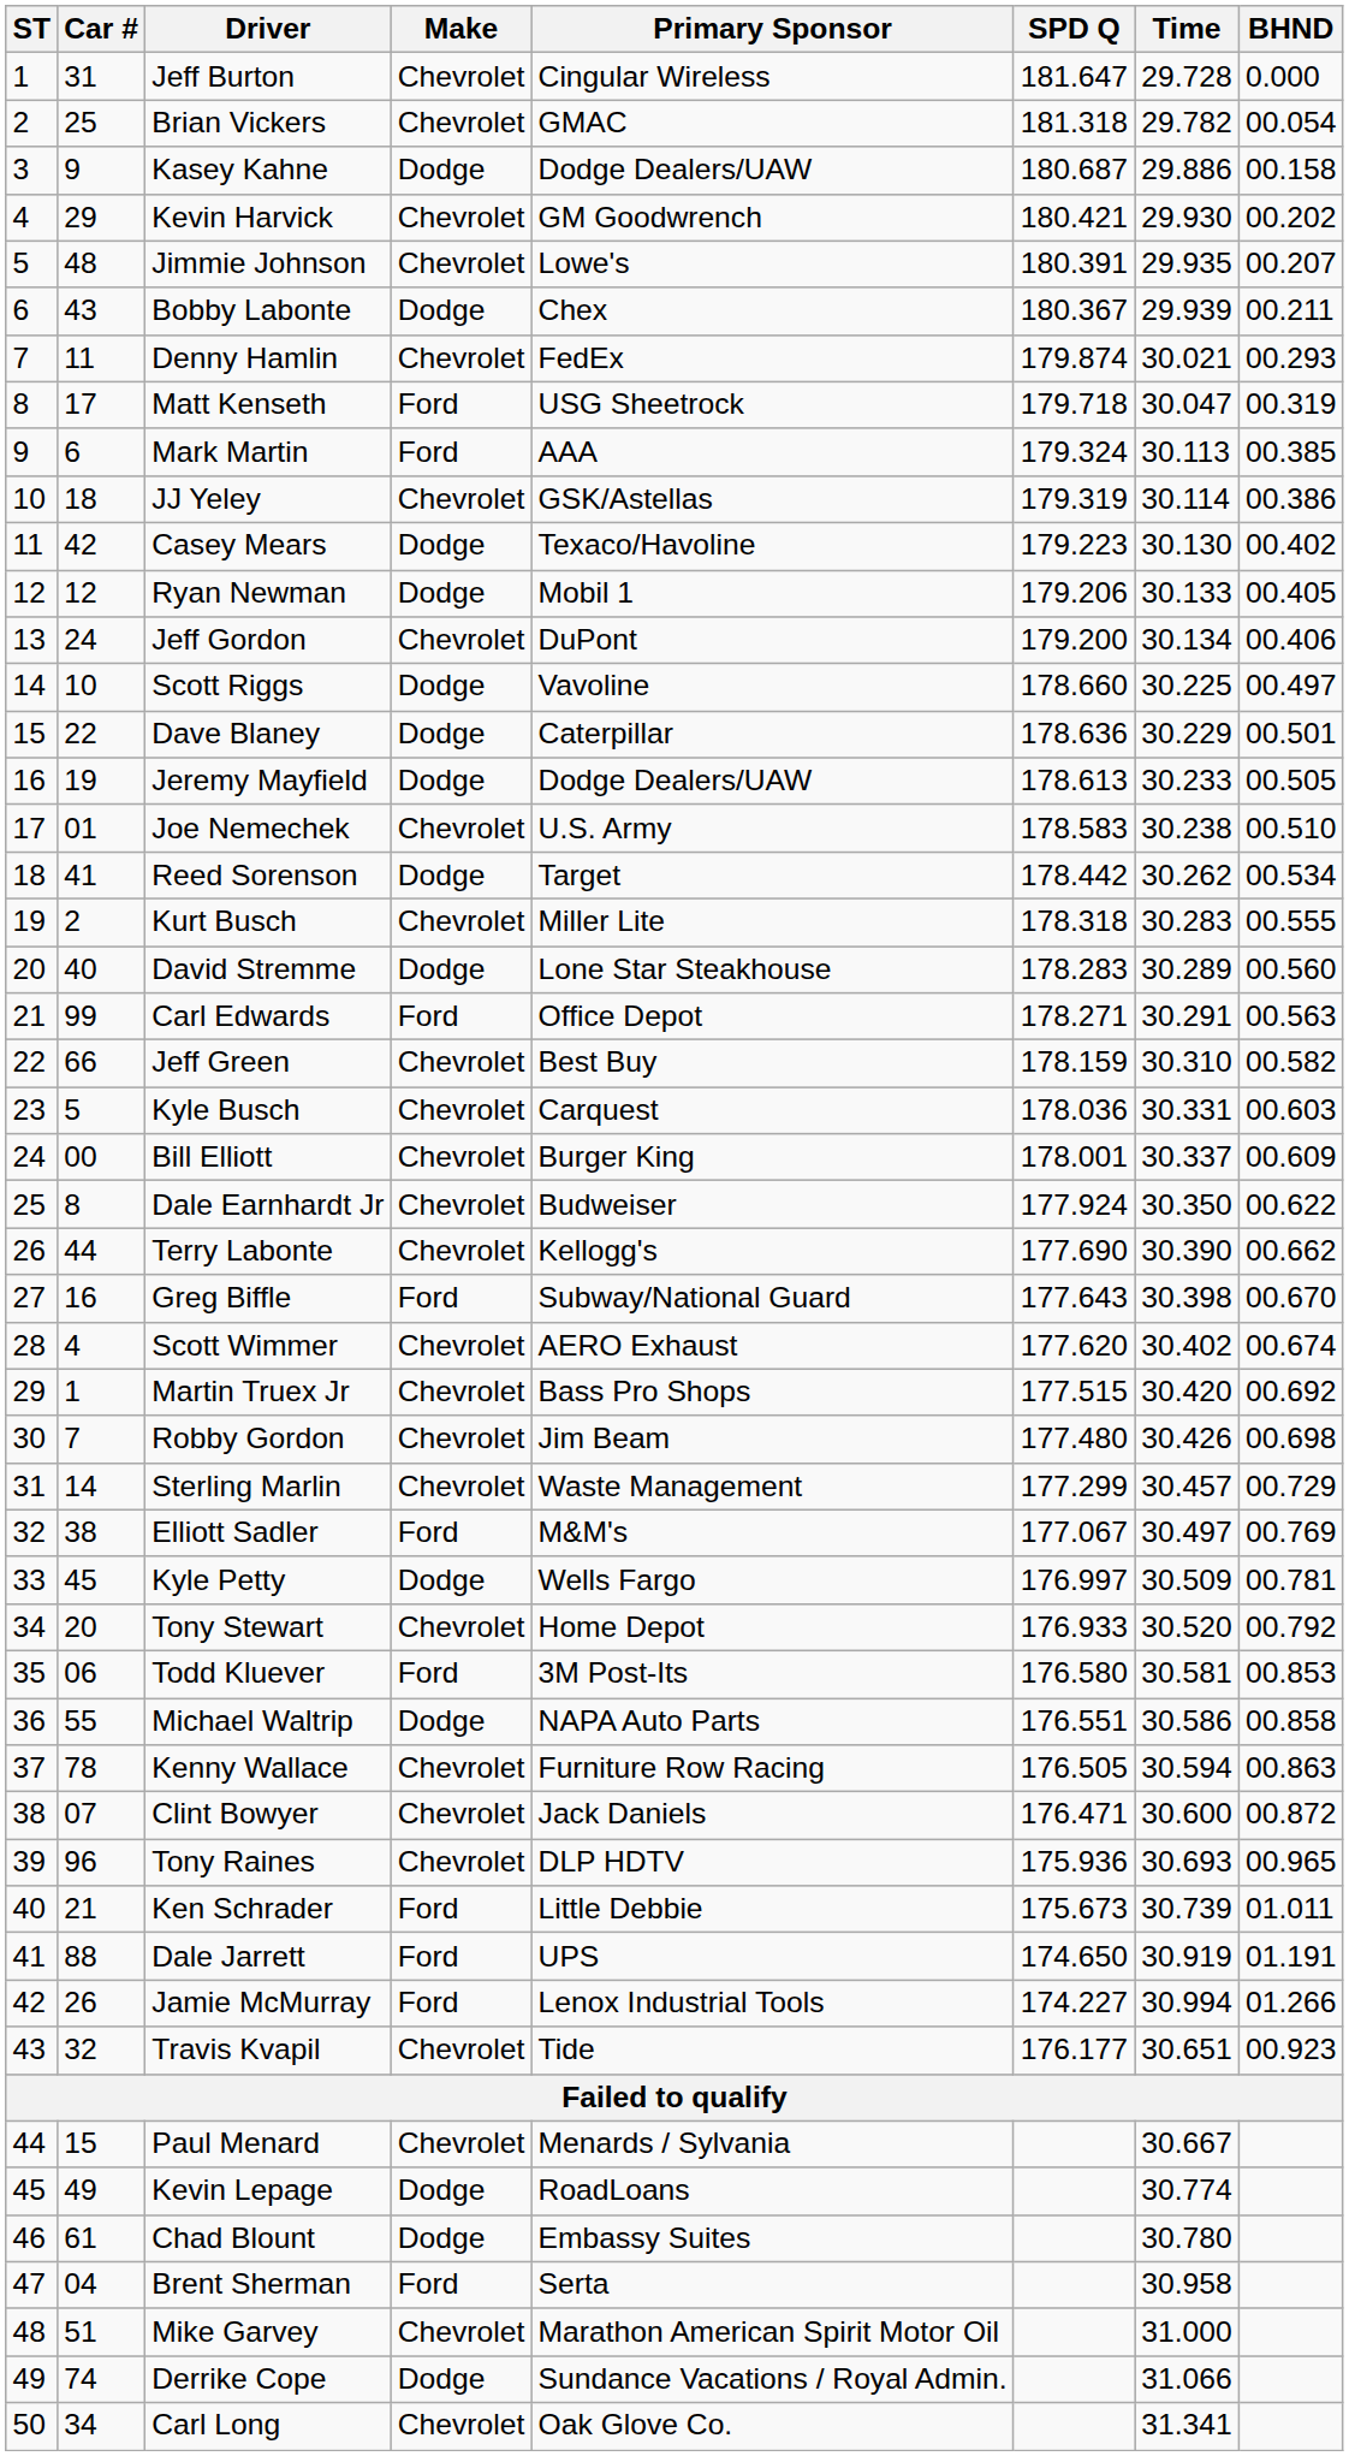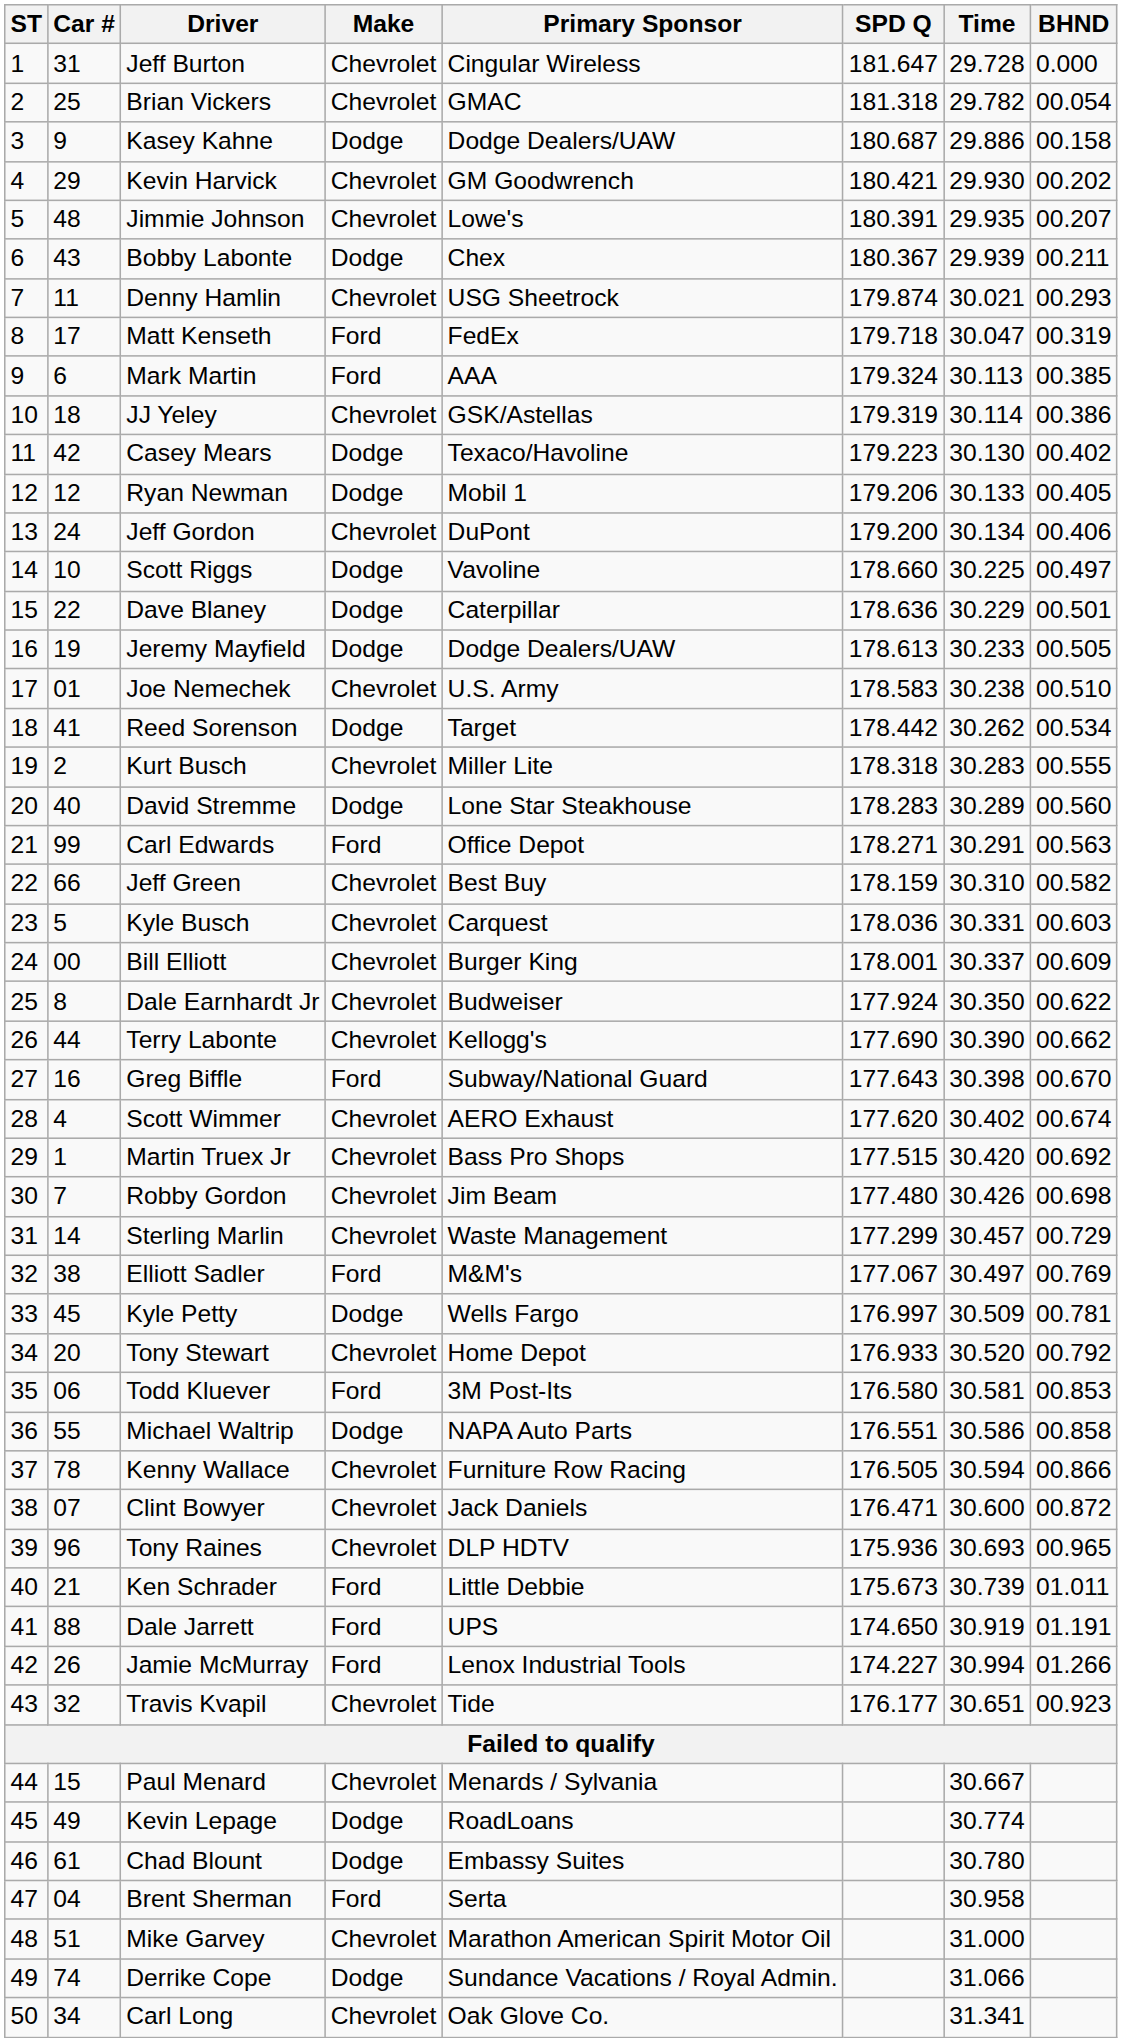Denny Hamlin | Primary Sponsor: FedEx -> USG Sheetrock
Matt Kenseth | Primary Sponsor: USG Sheetrock -> FedEx
Kenny Wallace | BHND: 00.863 -> 00.866
